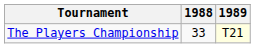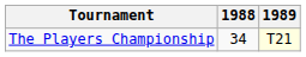The Players Championship | 1988: 33 -> 34
